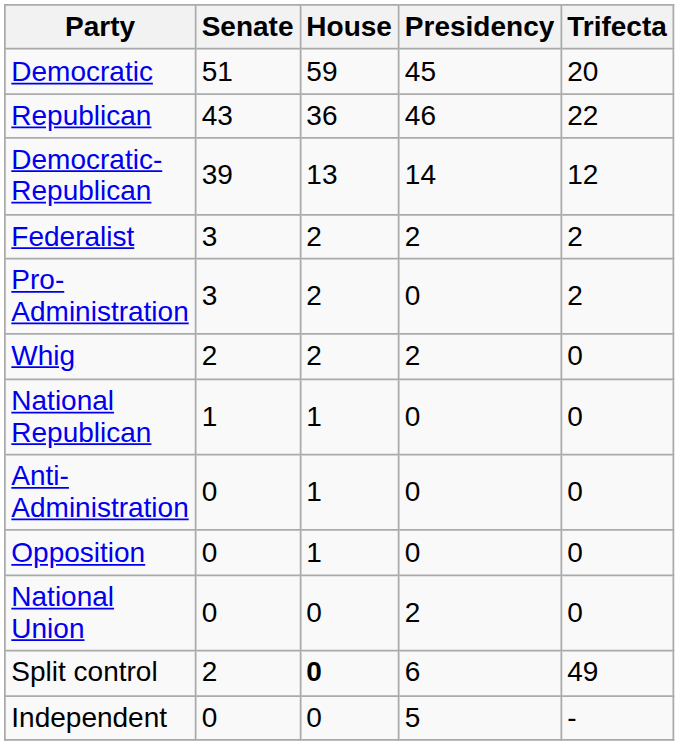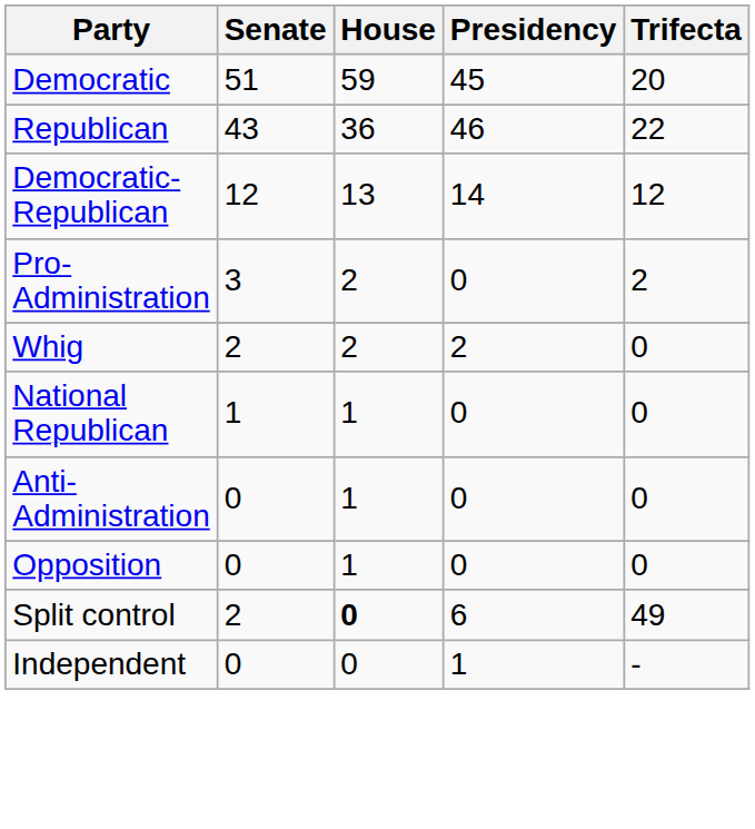Democratic- Republican | Senate: 39 -> 12
- row: Federalist | 3 | 2 | 2 | 2
- row: National Union | 0 | 0 | 2 | 0
Independent | Presidency: 5 -> 1
